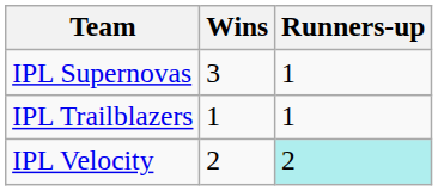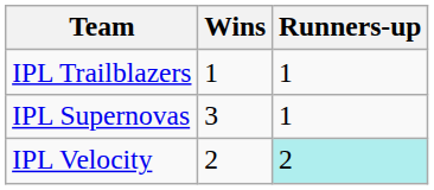rows swapped: IPL Supernovas <-> IPL Trailblazers
